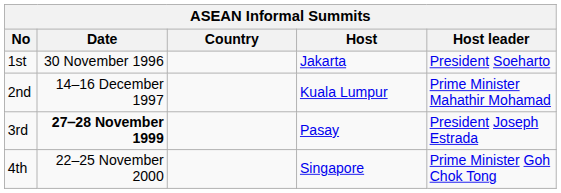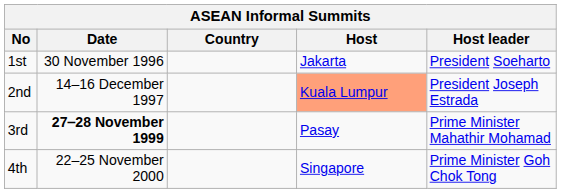2nd | Host: no background -> lightsalmon background
2nd | Host leader: Prime Minister Mahathir Mohamad -> President Joseph Estrada
3rd | Host leader: President Joseph Estrada -> Prime Minister Mahathir Mohamad
